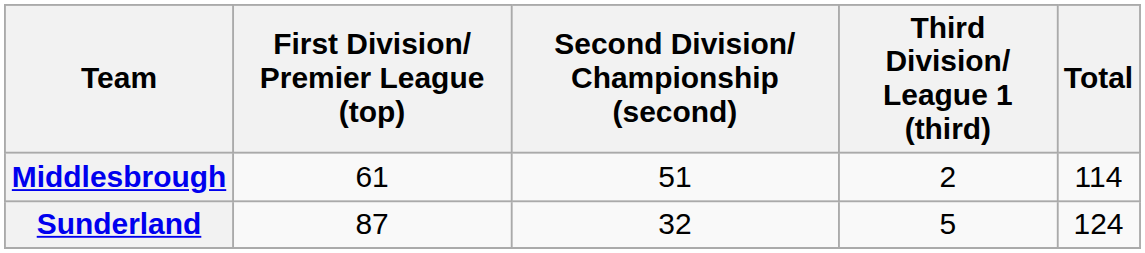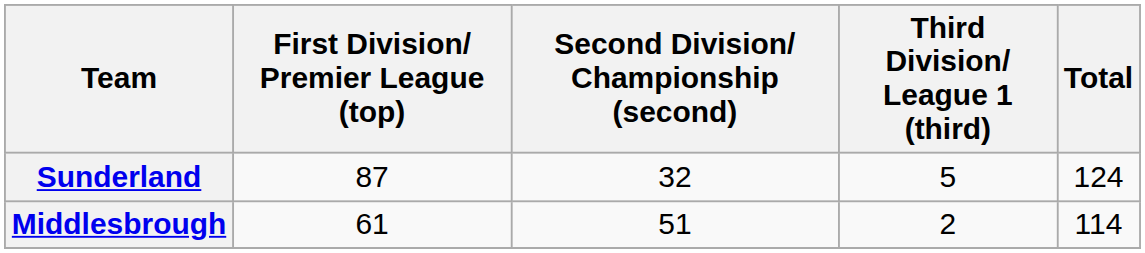rows swapped: Sunderland <-> Middlesbrough
